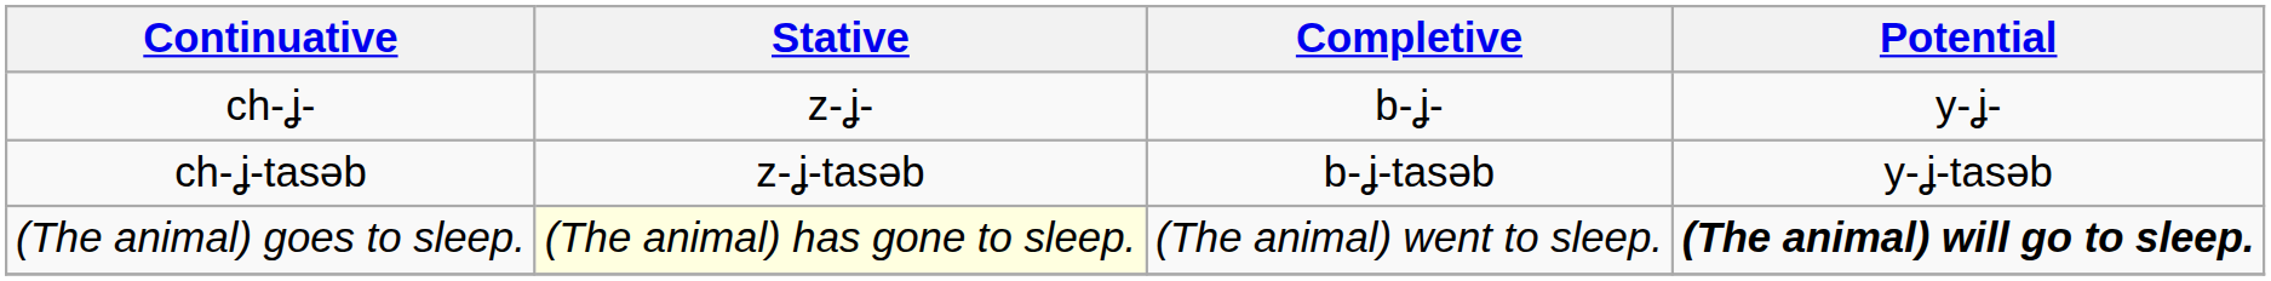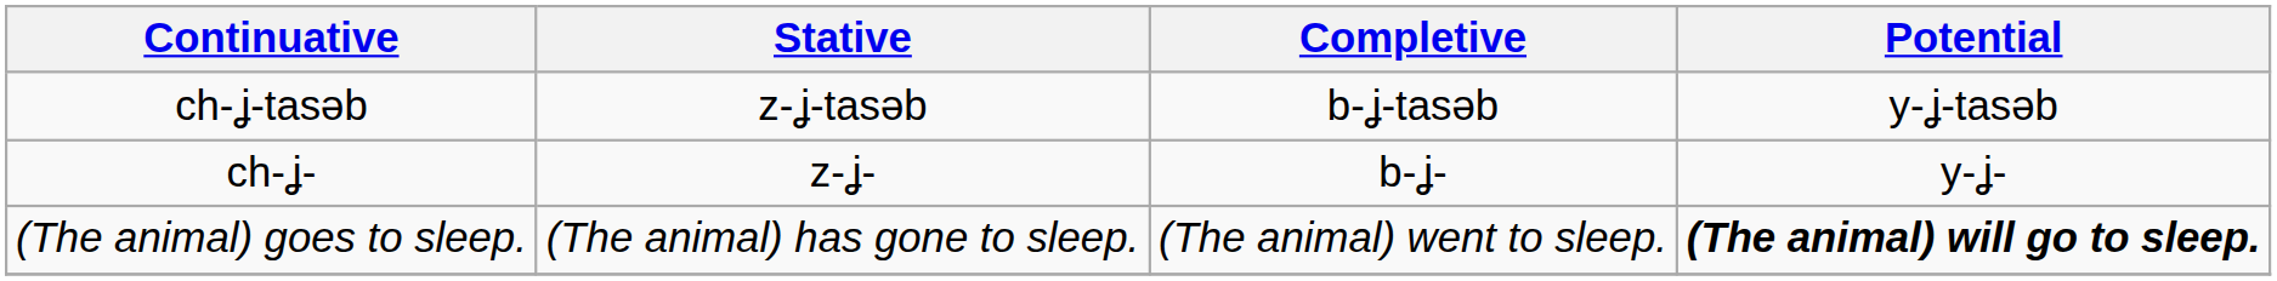rows swapped: ch-ʝ- <-> ch-ʝ-tasəb
(The animal) goes to sleep. | Stative: lightyellow background -> no background
